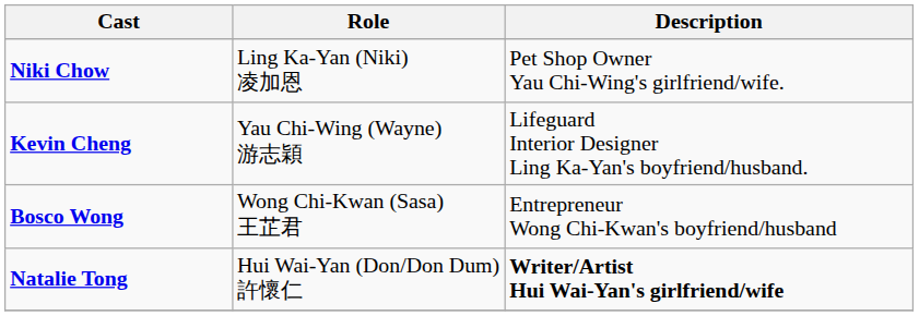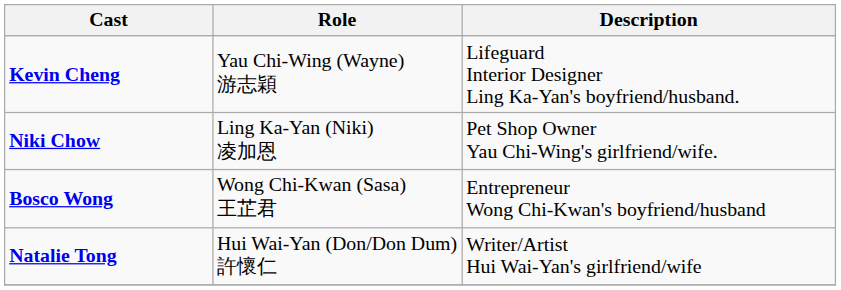rows swapped: Kevin Cheng <-> Niki Chow
Natalie Tong | Description: bold -> normal
